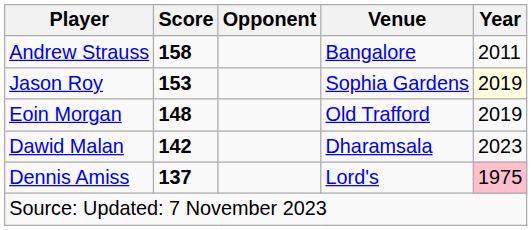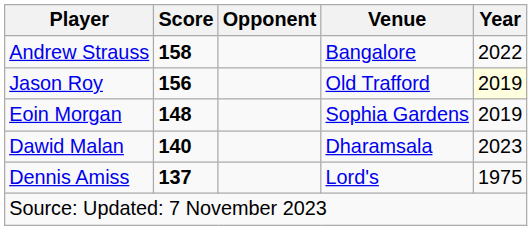Andrew Strauss | Year: 2011 -> 2022
Jason Roy | Score: 153 -> 156
Jason Roy | Venue: Sophia Gardens -> Old Trafford
Eoin Morgan | Venue: Old Trafford -> Sophia Gardens
Dawid Malan | Score: 142 -> 140
Dennis Amiss | Year: pink background -> no background
